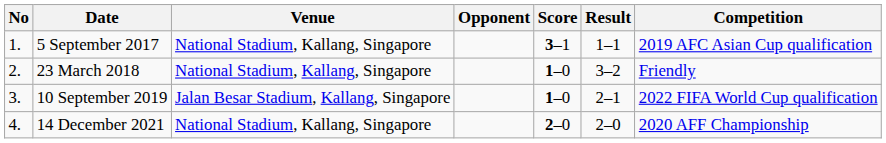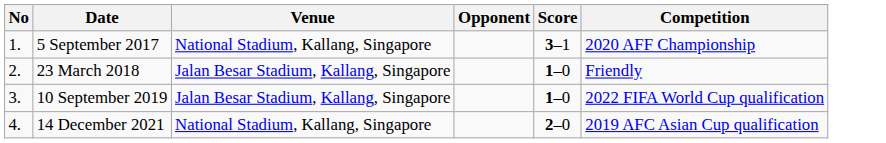- column: Result | 1–1 | 3–2 | 2–1 | 2–0
5 September 2017 | Competition: 2019 AFC Asian Cup qualification -> 2020 AFF Championship
23 March 2018 | Venue: National Stadium, Kallang, Singapore -> Jalan Besar Stadium, Kallang, Singapore
14 December 2021 | Competition: 2020 AFF Championship -> 2019 AFC Asian Cup qualification
